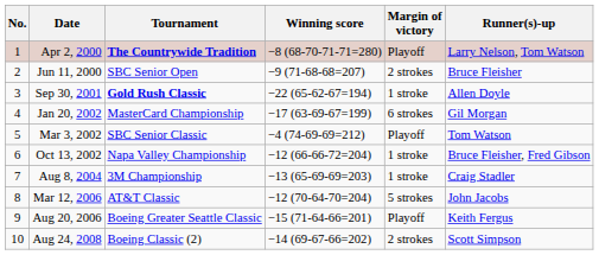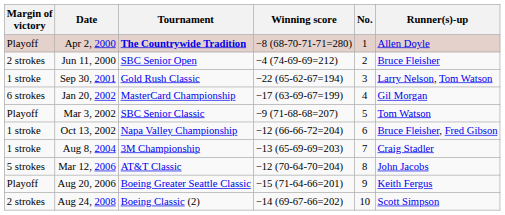columns swapped: No. <-> Margin of victory
Apr 2, 2000 | Runner(s)-up: Larry Nelson, Tom Watson -> Allen Doyle
Jun 11, 2000 | Winning score: −9 (71-68-68=207) -> −4 (74-69-69=212)
Sep 30, 2001 | Tournament: bold -> normal
Sep 30, 2001 | Runner(s)-up: Allen Doyle -> Larry Nelson, Tom Watson
Mar 3, 2002 | Winning score: −4 (74-69-69=212) -> −9 (71-68-68=207)
